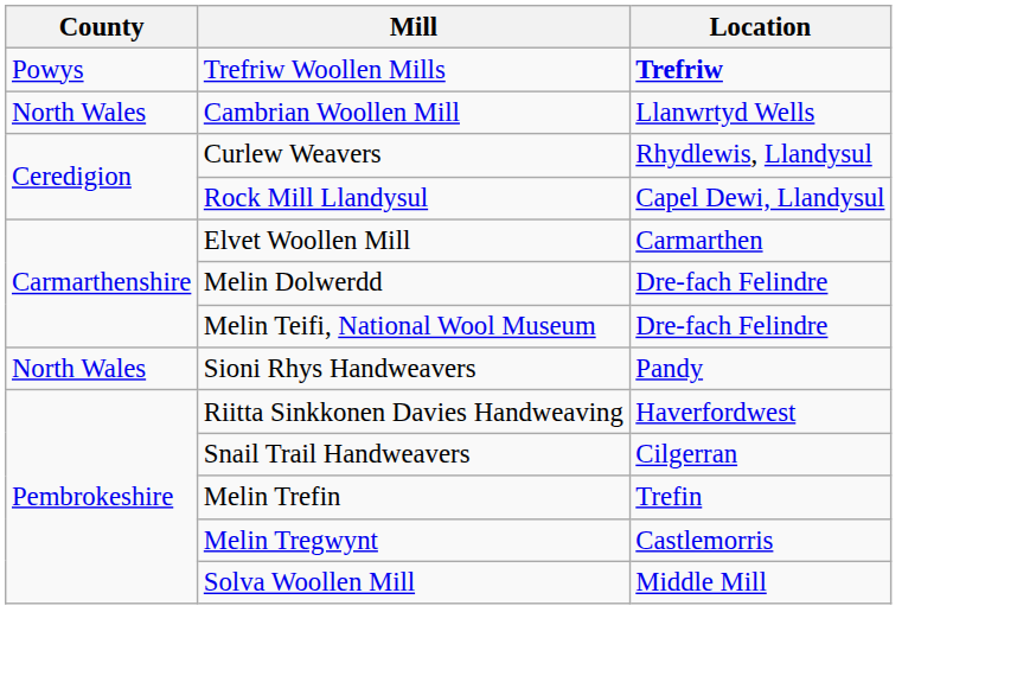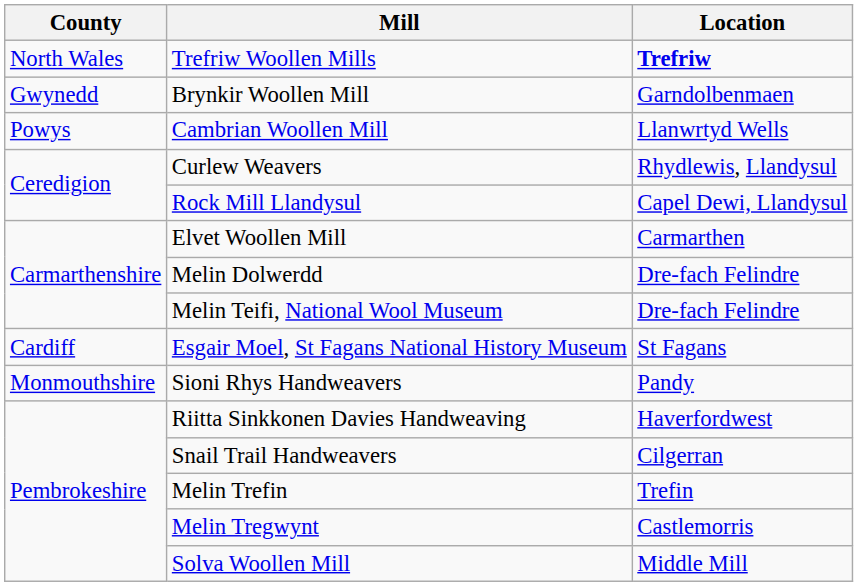Trefriw Woollen Mills | County: Powys -> North Wales
+ row: Gwynedd | Brynkir Woollen Mill | Garndolbenmaen
Cambrian Woollen Mill | County: North Wales -> Powys
+ row: Cardiff | Esgair Moel, St Fagans National History Museum | St Fagans
Sioni Rhys Handweavers | County: North Wales -> Monmouthshire
